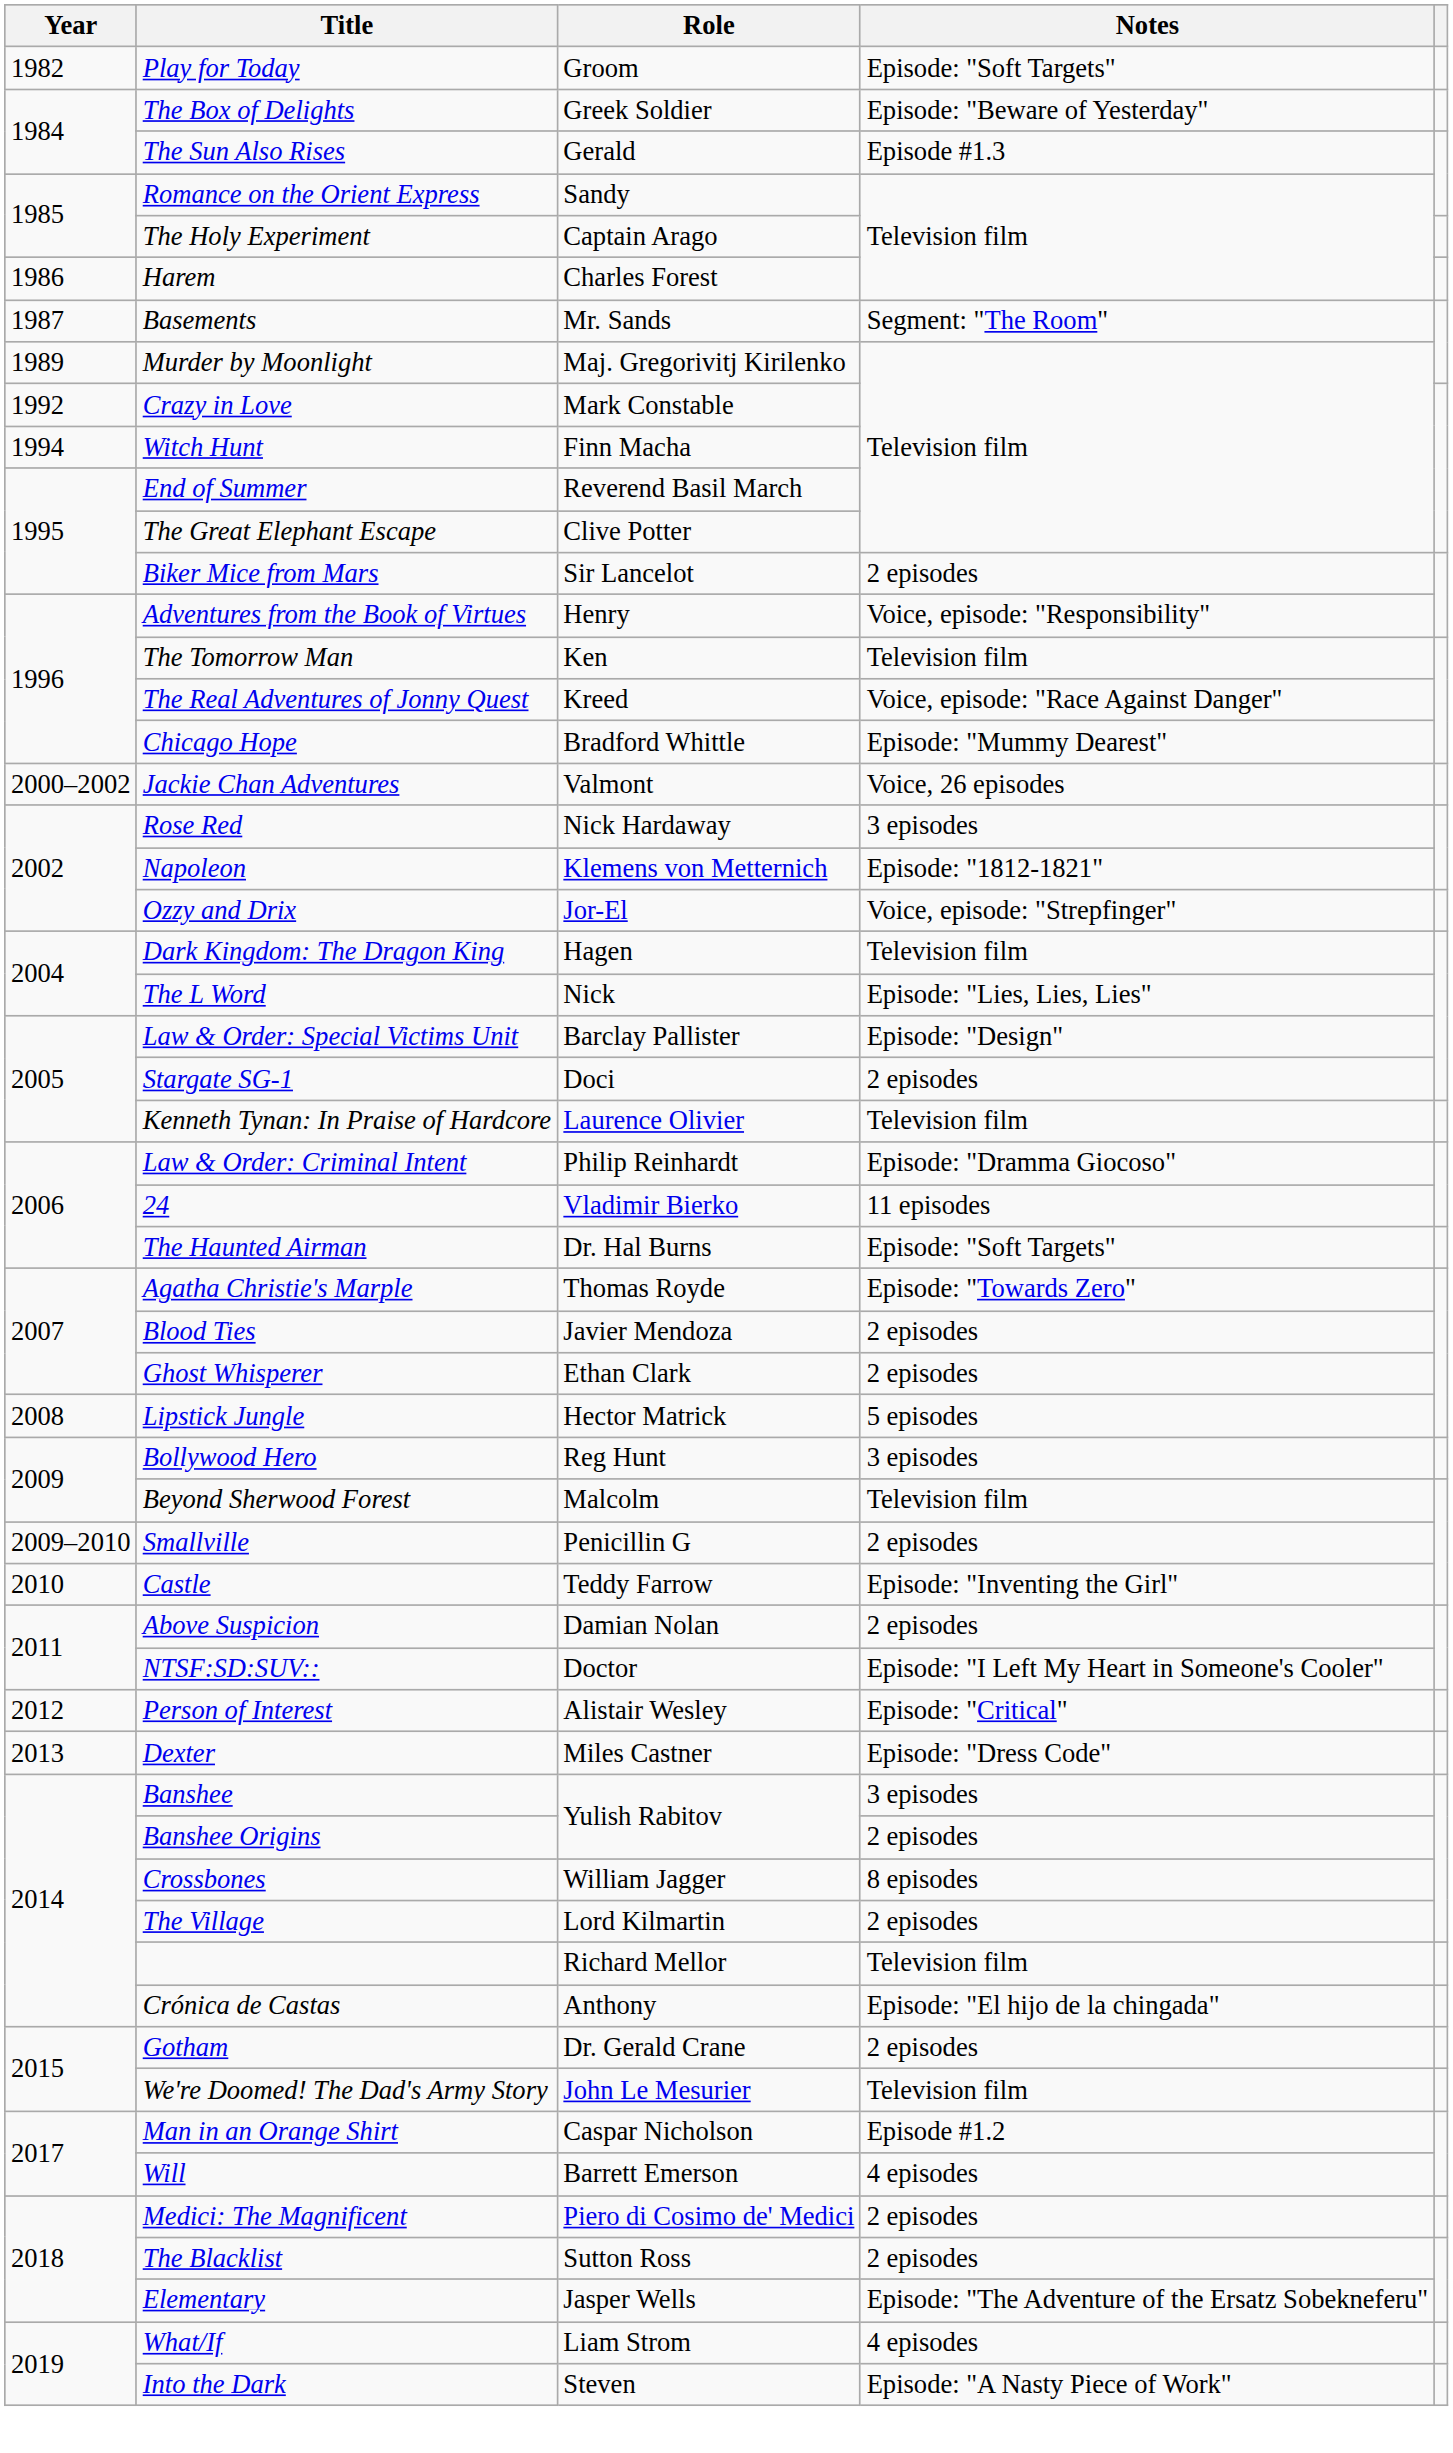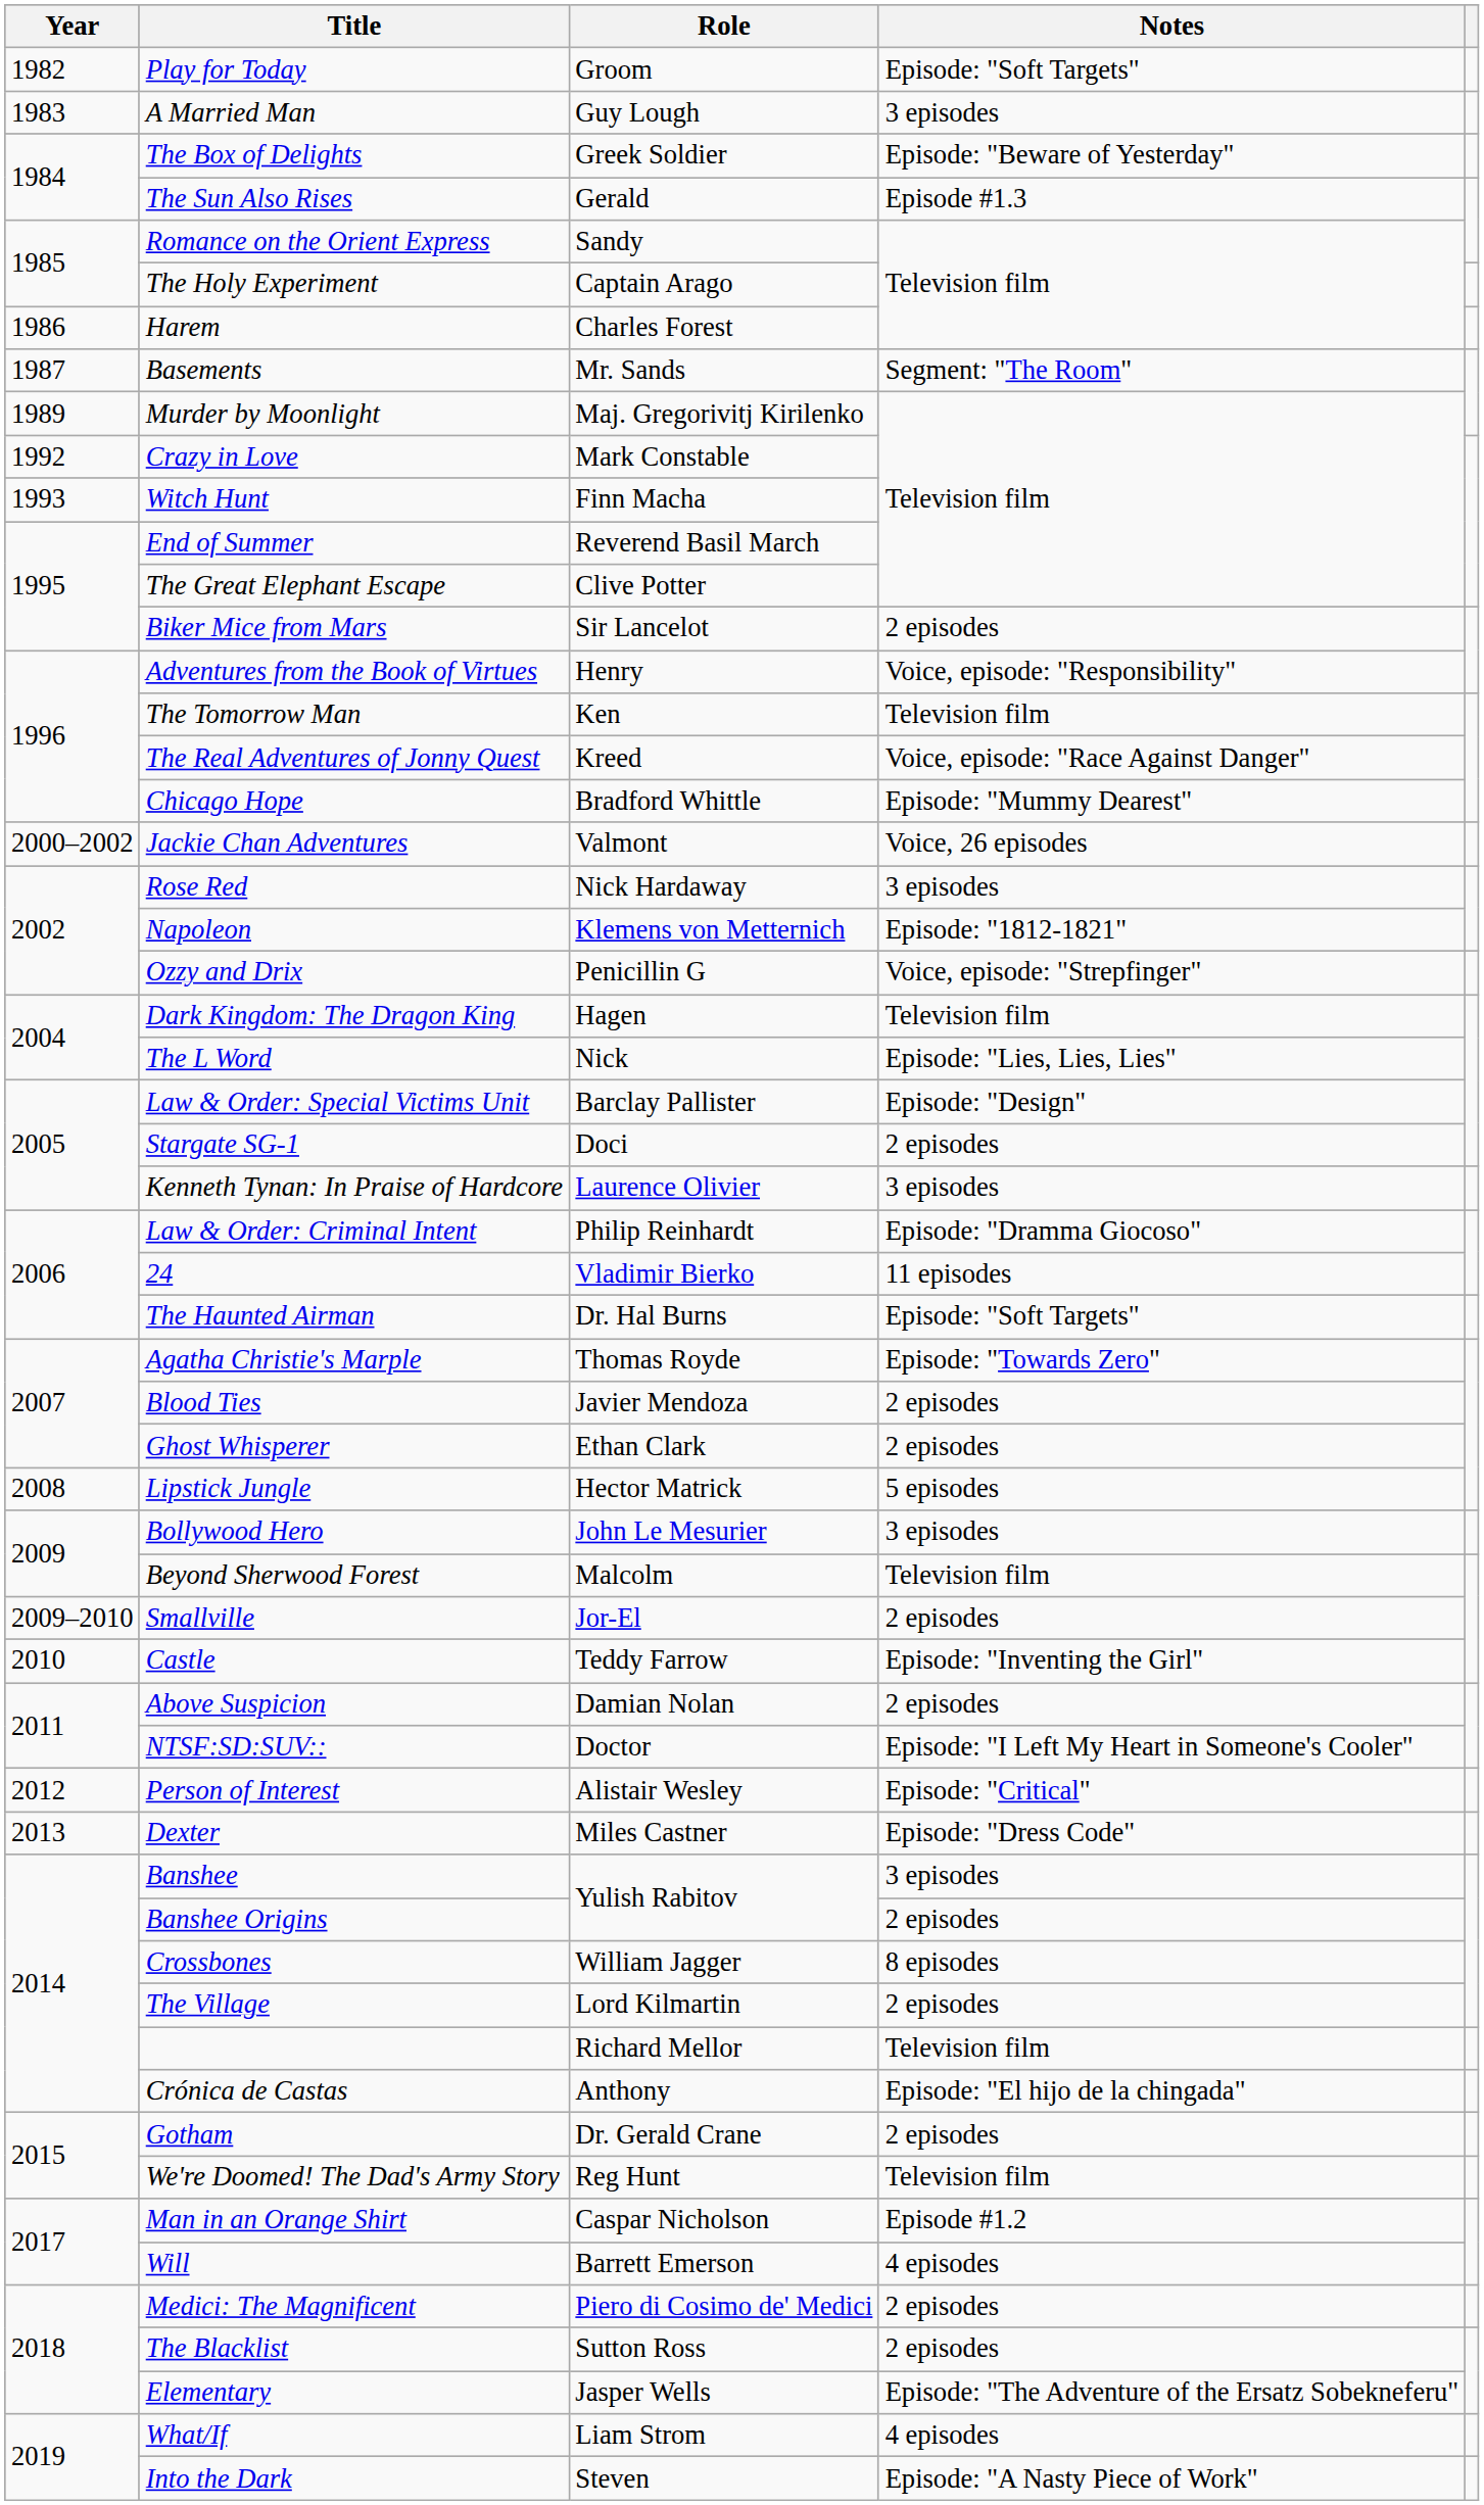+ row: 1983 | A Married Man | Guy Lough | 3 episodes
Witch Hunt | Year: 1994 -> 1993
Ozzy and Drix | Role: Jor-El -> Penicillin G
Kenneth Tynan: In Praise of Hardcore | Notes: Television film -> 3 episodes
Bollywood Hero | Role: Reg Hunt -> John Le Mesurier
Smallville | Role: Penicillin G -> Jor-El
We're Doomed! The Dad's Army Story | Role: John Le Mesurier -> Reg Hunt
